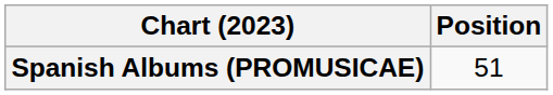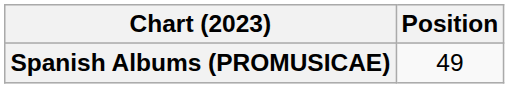Spanish Albums (PROMUSICAE) | Position: 51 -> 49
